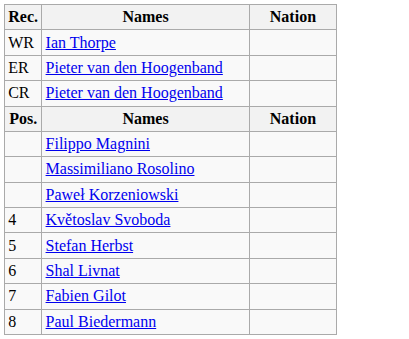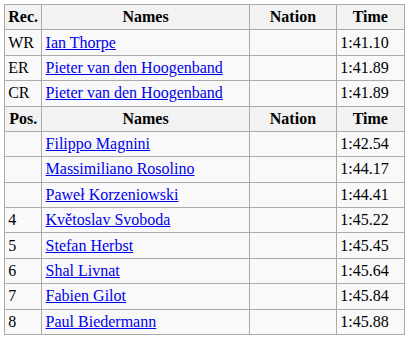+ column: Time | 1:41.10 | 1:41.89 | 1:41.89 | Time | 1:42.54 | 1:44.17 | 1:44.41 | 1:45.22 | 1:45.45 | 1:45.64 | 1:45.84 | 1:45.88
